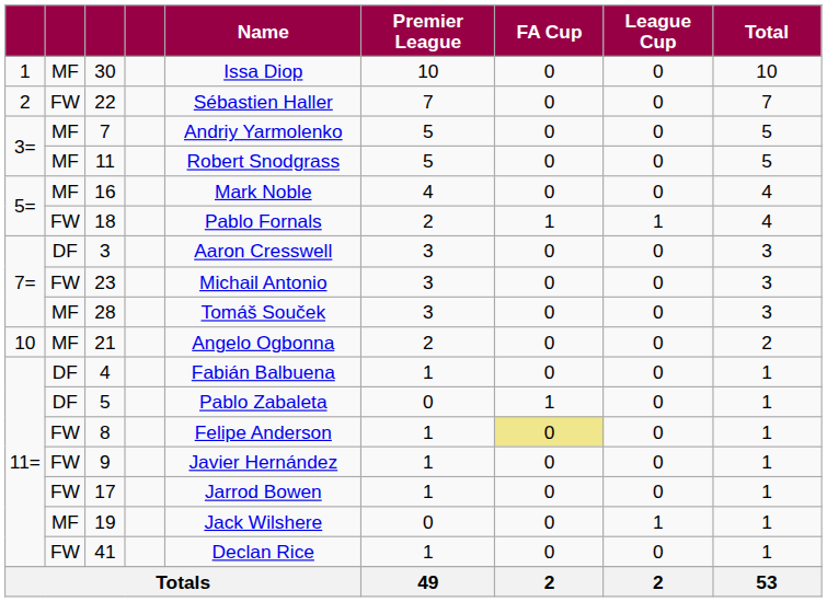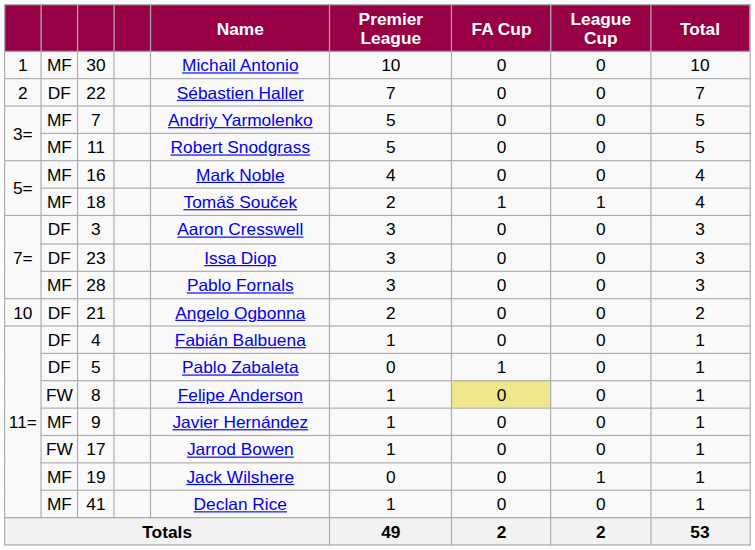30 | Name: Issa Diop -> Michail Antonio
22 | column 2: FW -> DF
18 | column 2: FW -> MF
18 | Name: Pablo Fornals -> Tomáš Souček
23 | column 2: FW -> DF
23 | Name: Michail Antonio -> Issa Diop
28 | Name: Tomáš Souček -> Pablo Fornals
21 | column 2: MF -> DF
9 | column 2: FW -> MF
41 | column 2: FW -> MF
